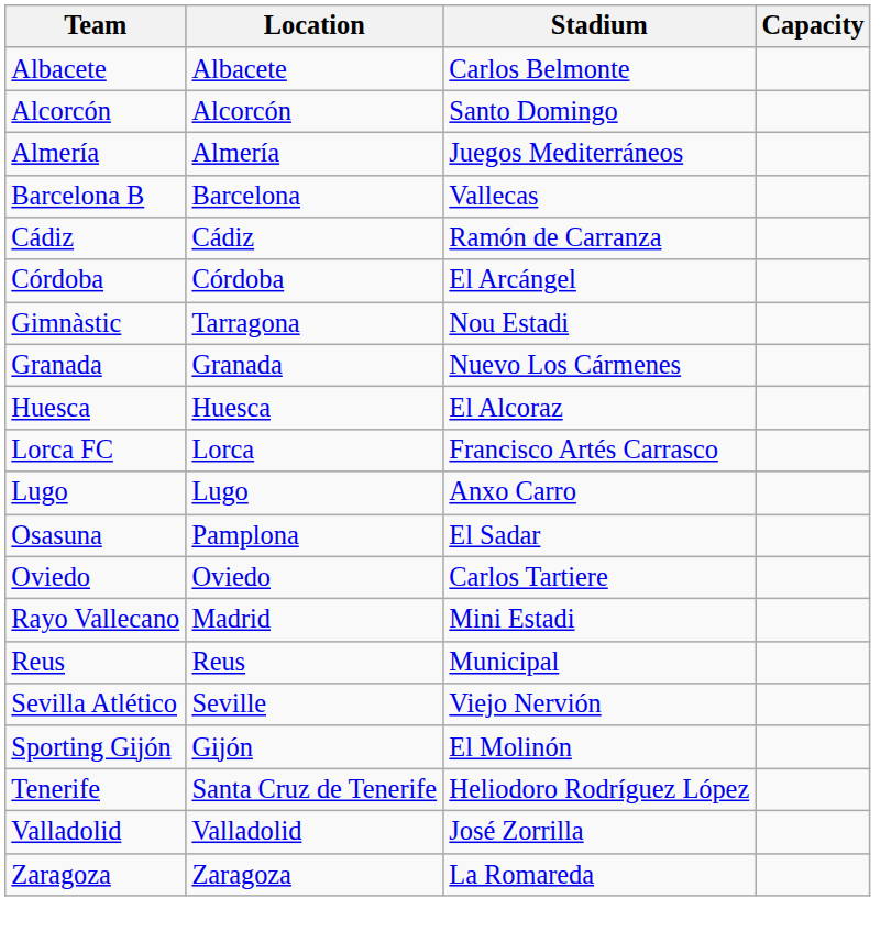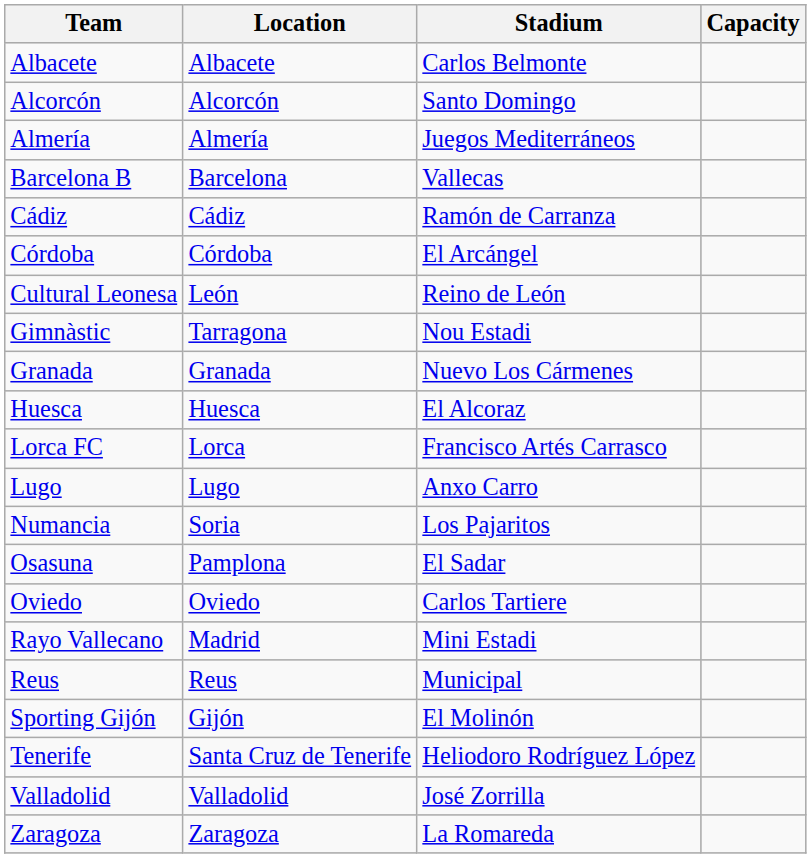+ row: Cultural Leonesa | León | Reino de León
+ row: Numancia | Soria | Los Pajaritos
- row: Sevilla Atlético | Seville | Viejo Nervión
